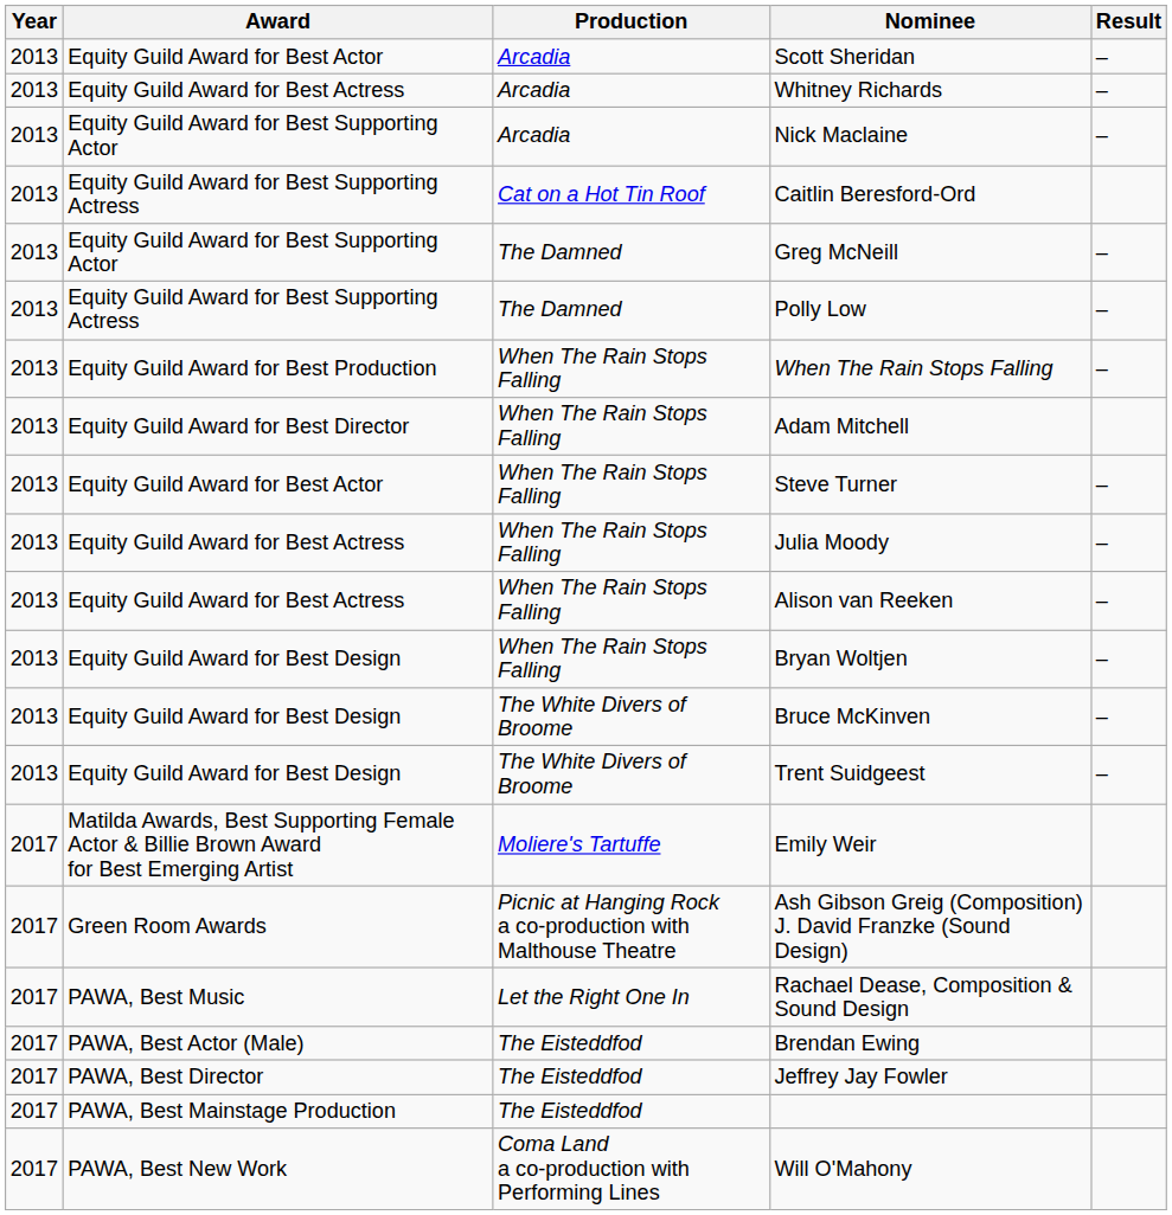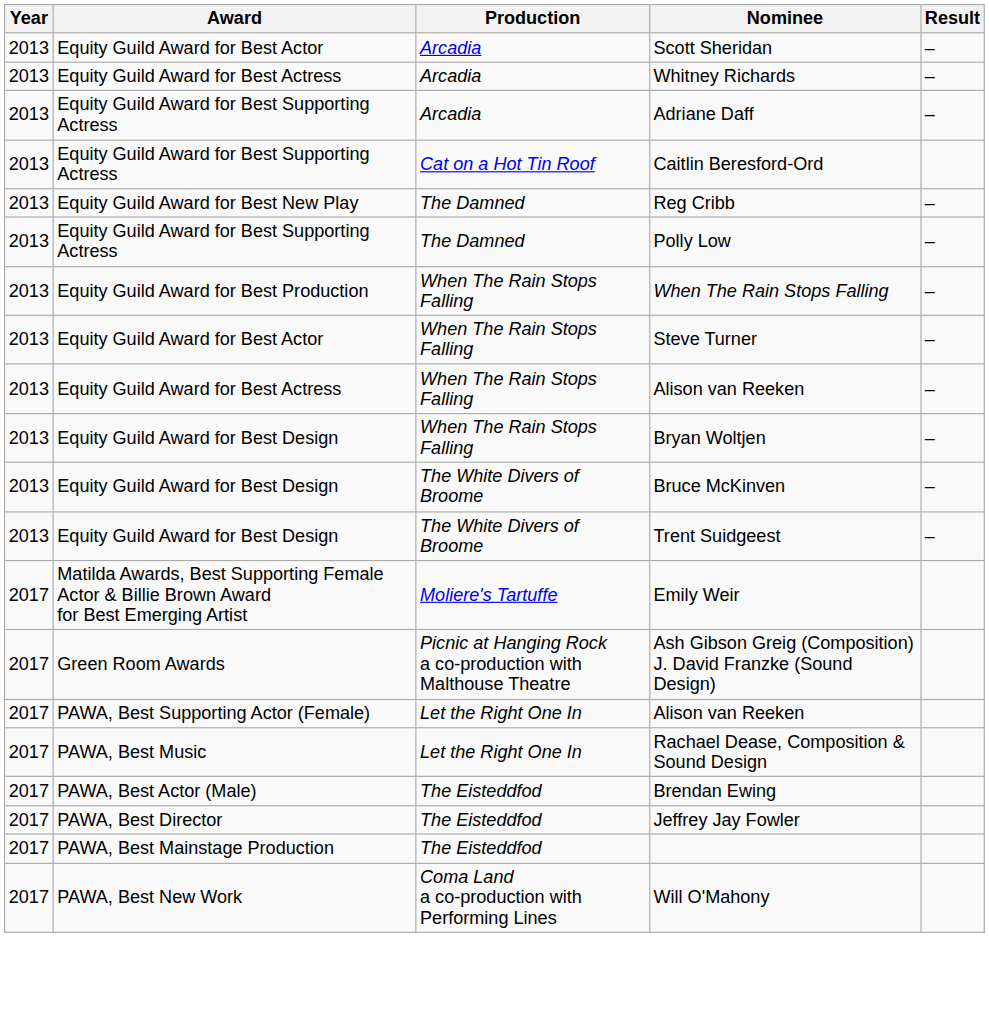- row: 2013 | Equity Guild Award for Best Supporting Actor | Arcadia | Nick Maclaine | –
+ row: 2013 | Equity Guild Award for Best Supporting Actress | Arcadia | Adriane Daff | –
+ row: 2013 | Equity Guild Award for Best New Play | The Damned | Reg Cribb | –
- row: 2013 | Equity Guild Award for Best Supporting Actor | The Damned | Greg McNeill | –
- row: 2013 | Equity Guild Award for Best Director | When The Rain Stops Falling | Adam Mitchell
- row: 2013 | Equity Guild Award for Best Actress | When The Rain Stops Falling | Julia Moody | –
+ row: 2017 | PAWA, Best Supporting Actor (Female) | Let the Right One In | Alison van Reeken
